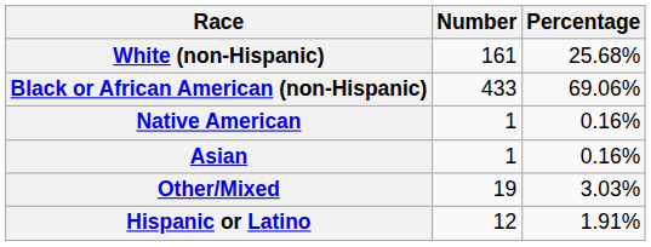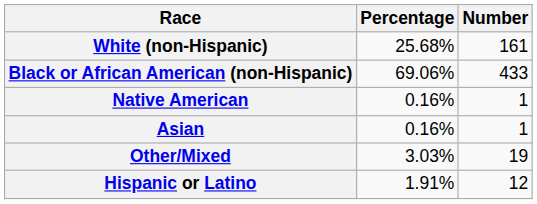columns swapped: Number <-> Percentage
